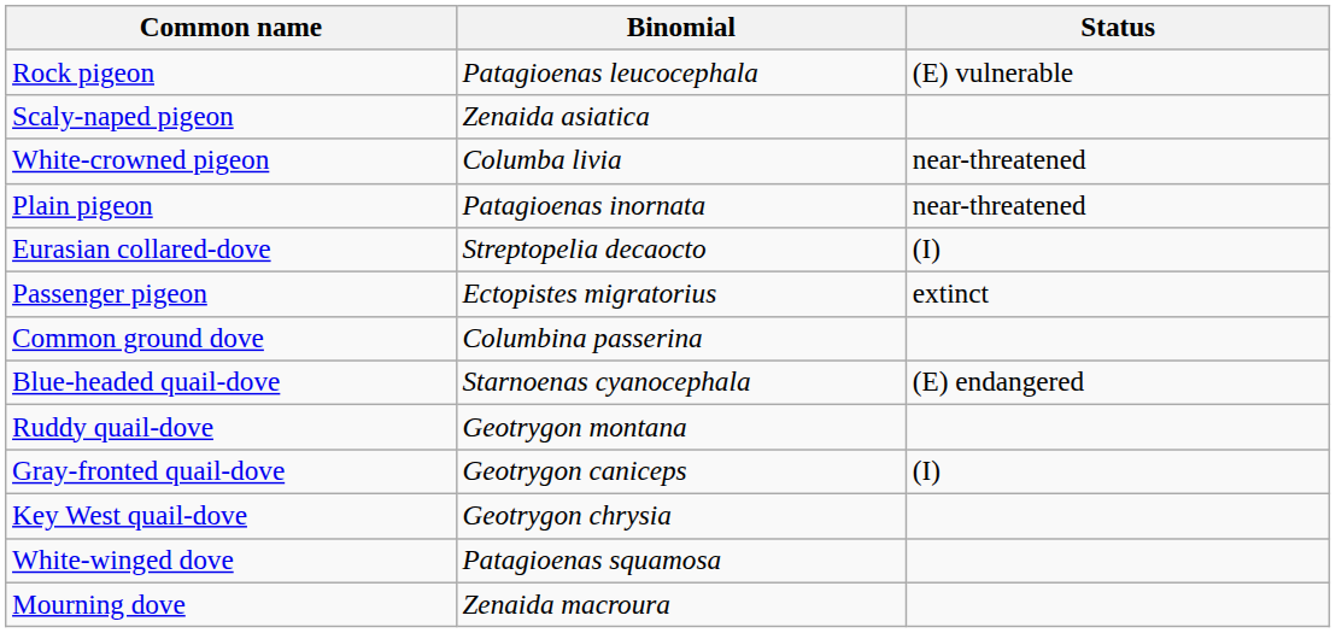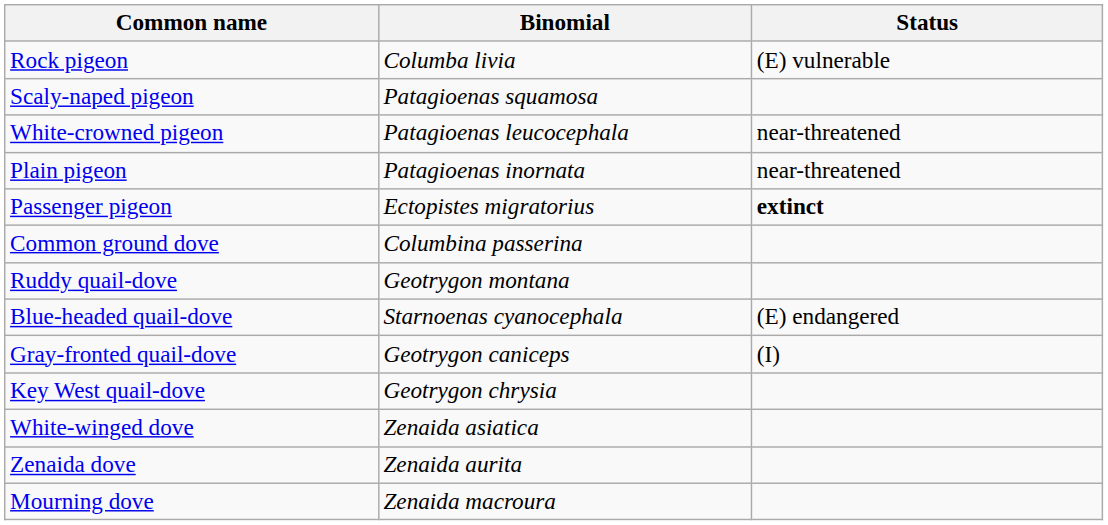Rock pigeon | Binomial: Patagioenas leucocephala -> Columba livia
Scaly-naped pigeon | Binomial: Zenaida asiatica -> Patagioenas squamosa
White-crowned pigeon | Binomial: Columba livia -> Patagioenas leucocephala
- row: Eurasian collared-dove | Streptopelia decaocto | (I)
Passenger pigeon | Status: normal -> bold
rows swapped: Blue-headed quail-dove <-> Ruddy quail-dove
White-winged dove | Binomial: Patagioenas squamosa -> Zenaida asiatica
+ row: Zenaida dove | Zenaida aurita
